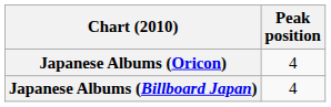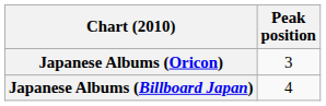Japanese Albums (Oricon) | Peak position: 4 -> 3
